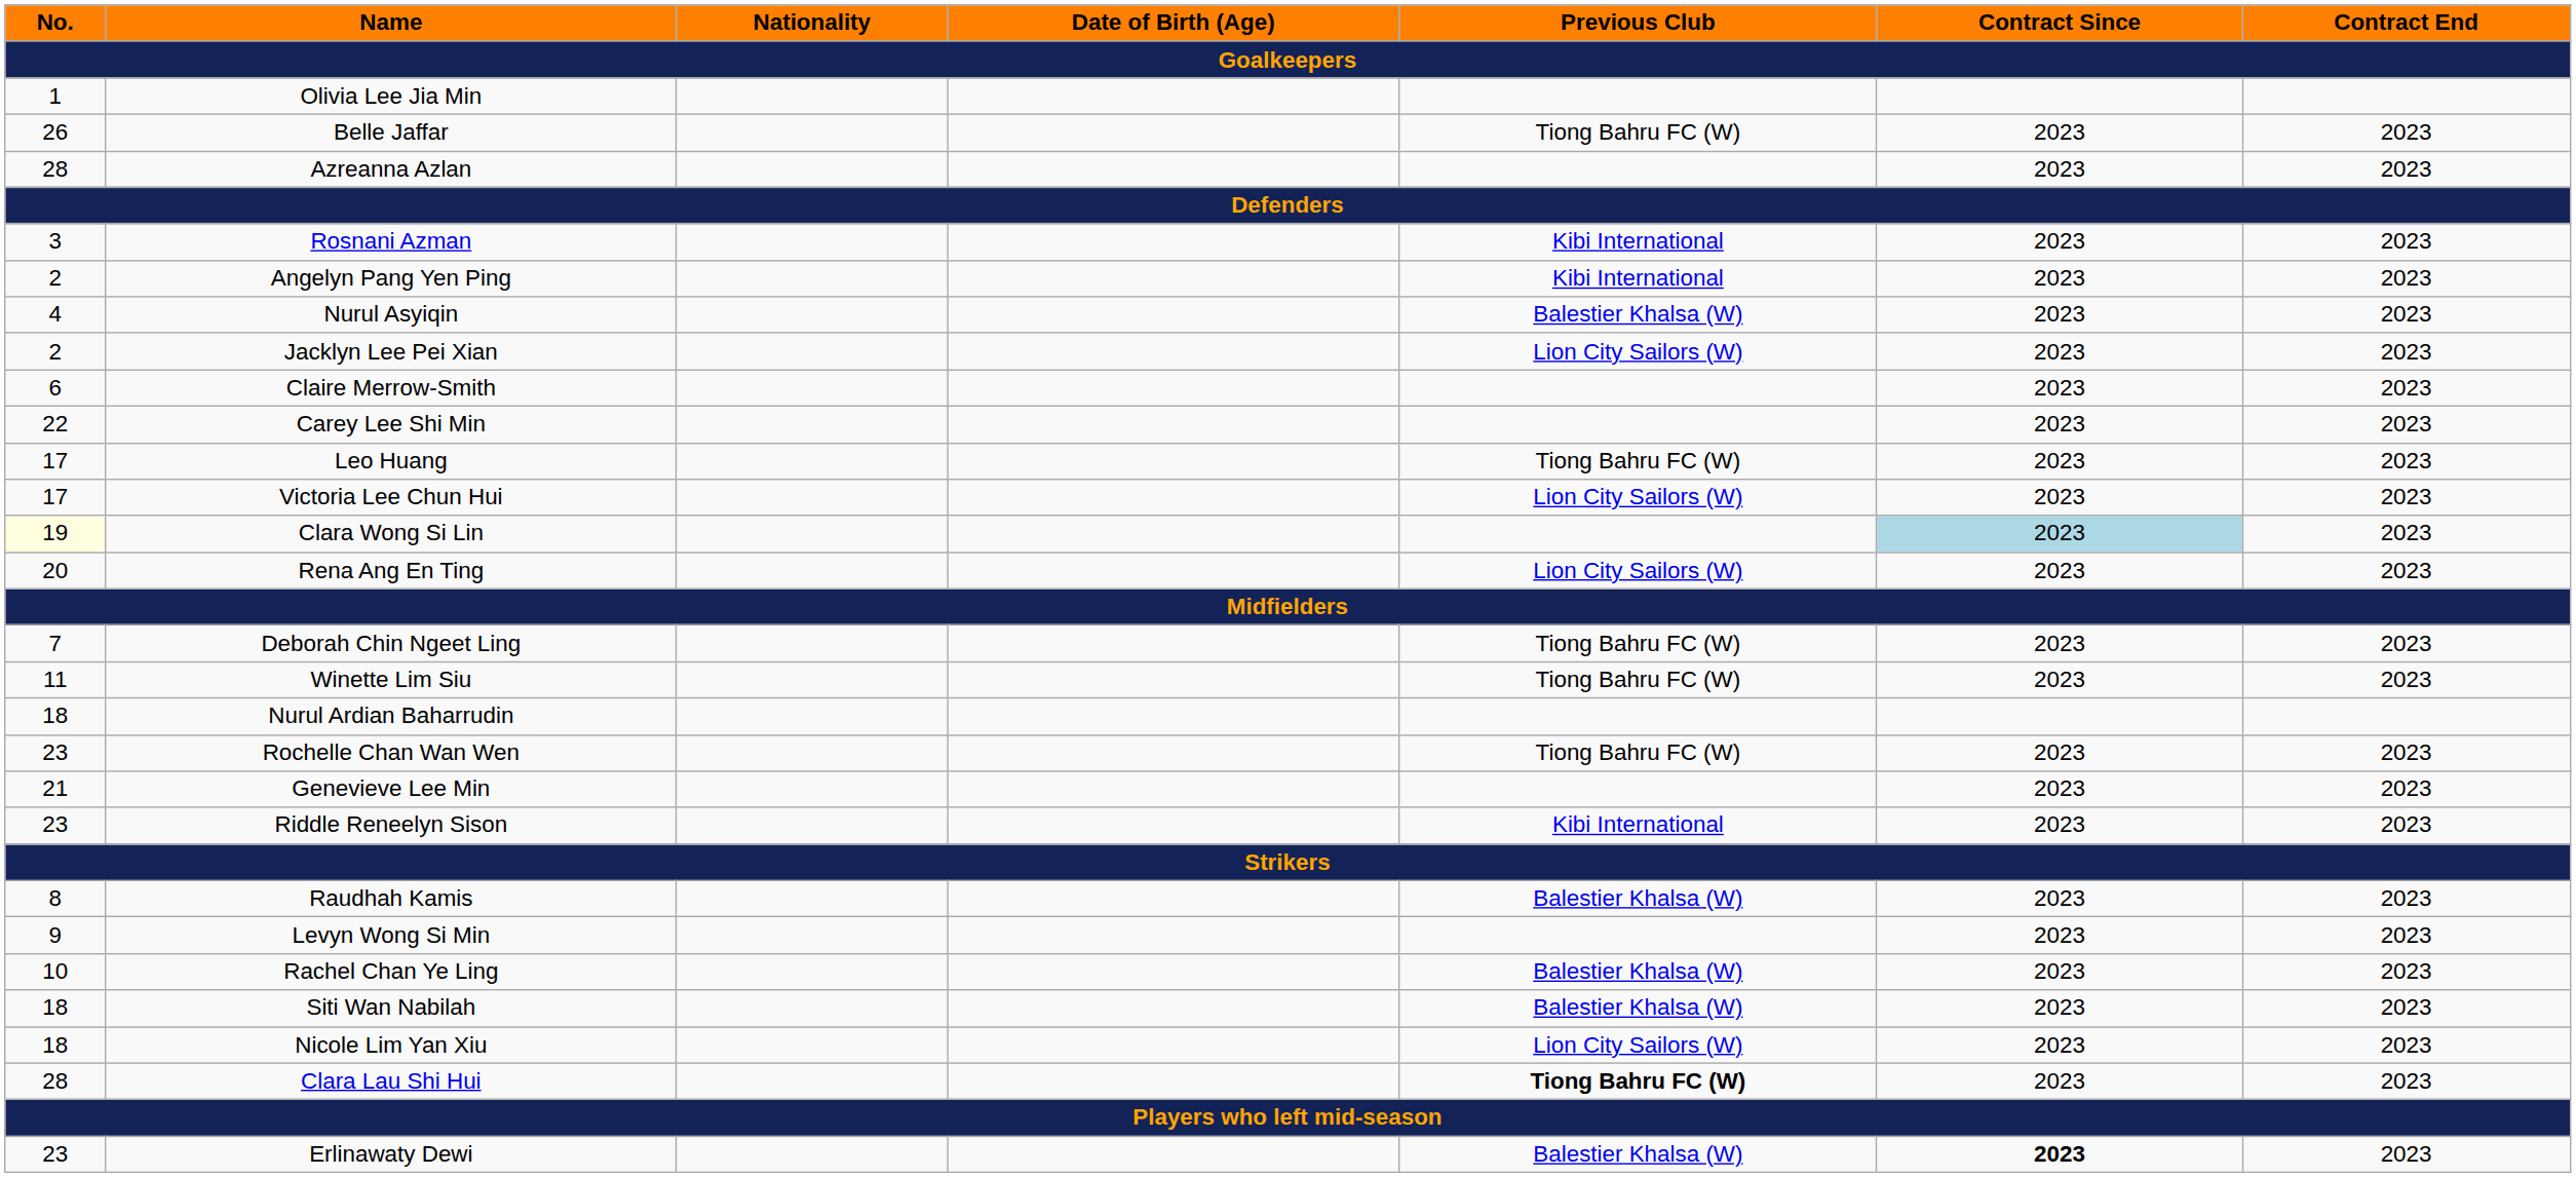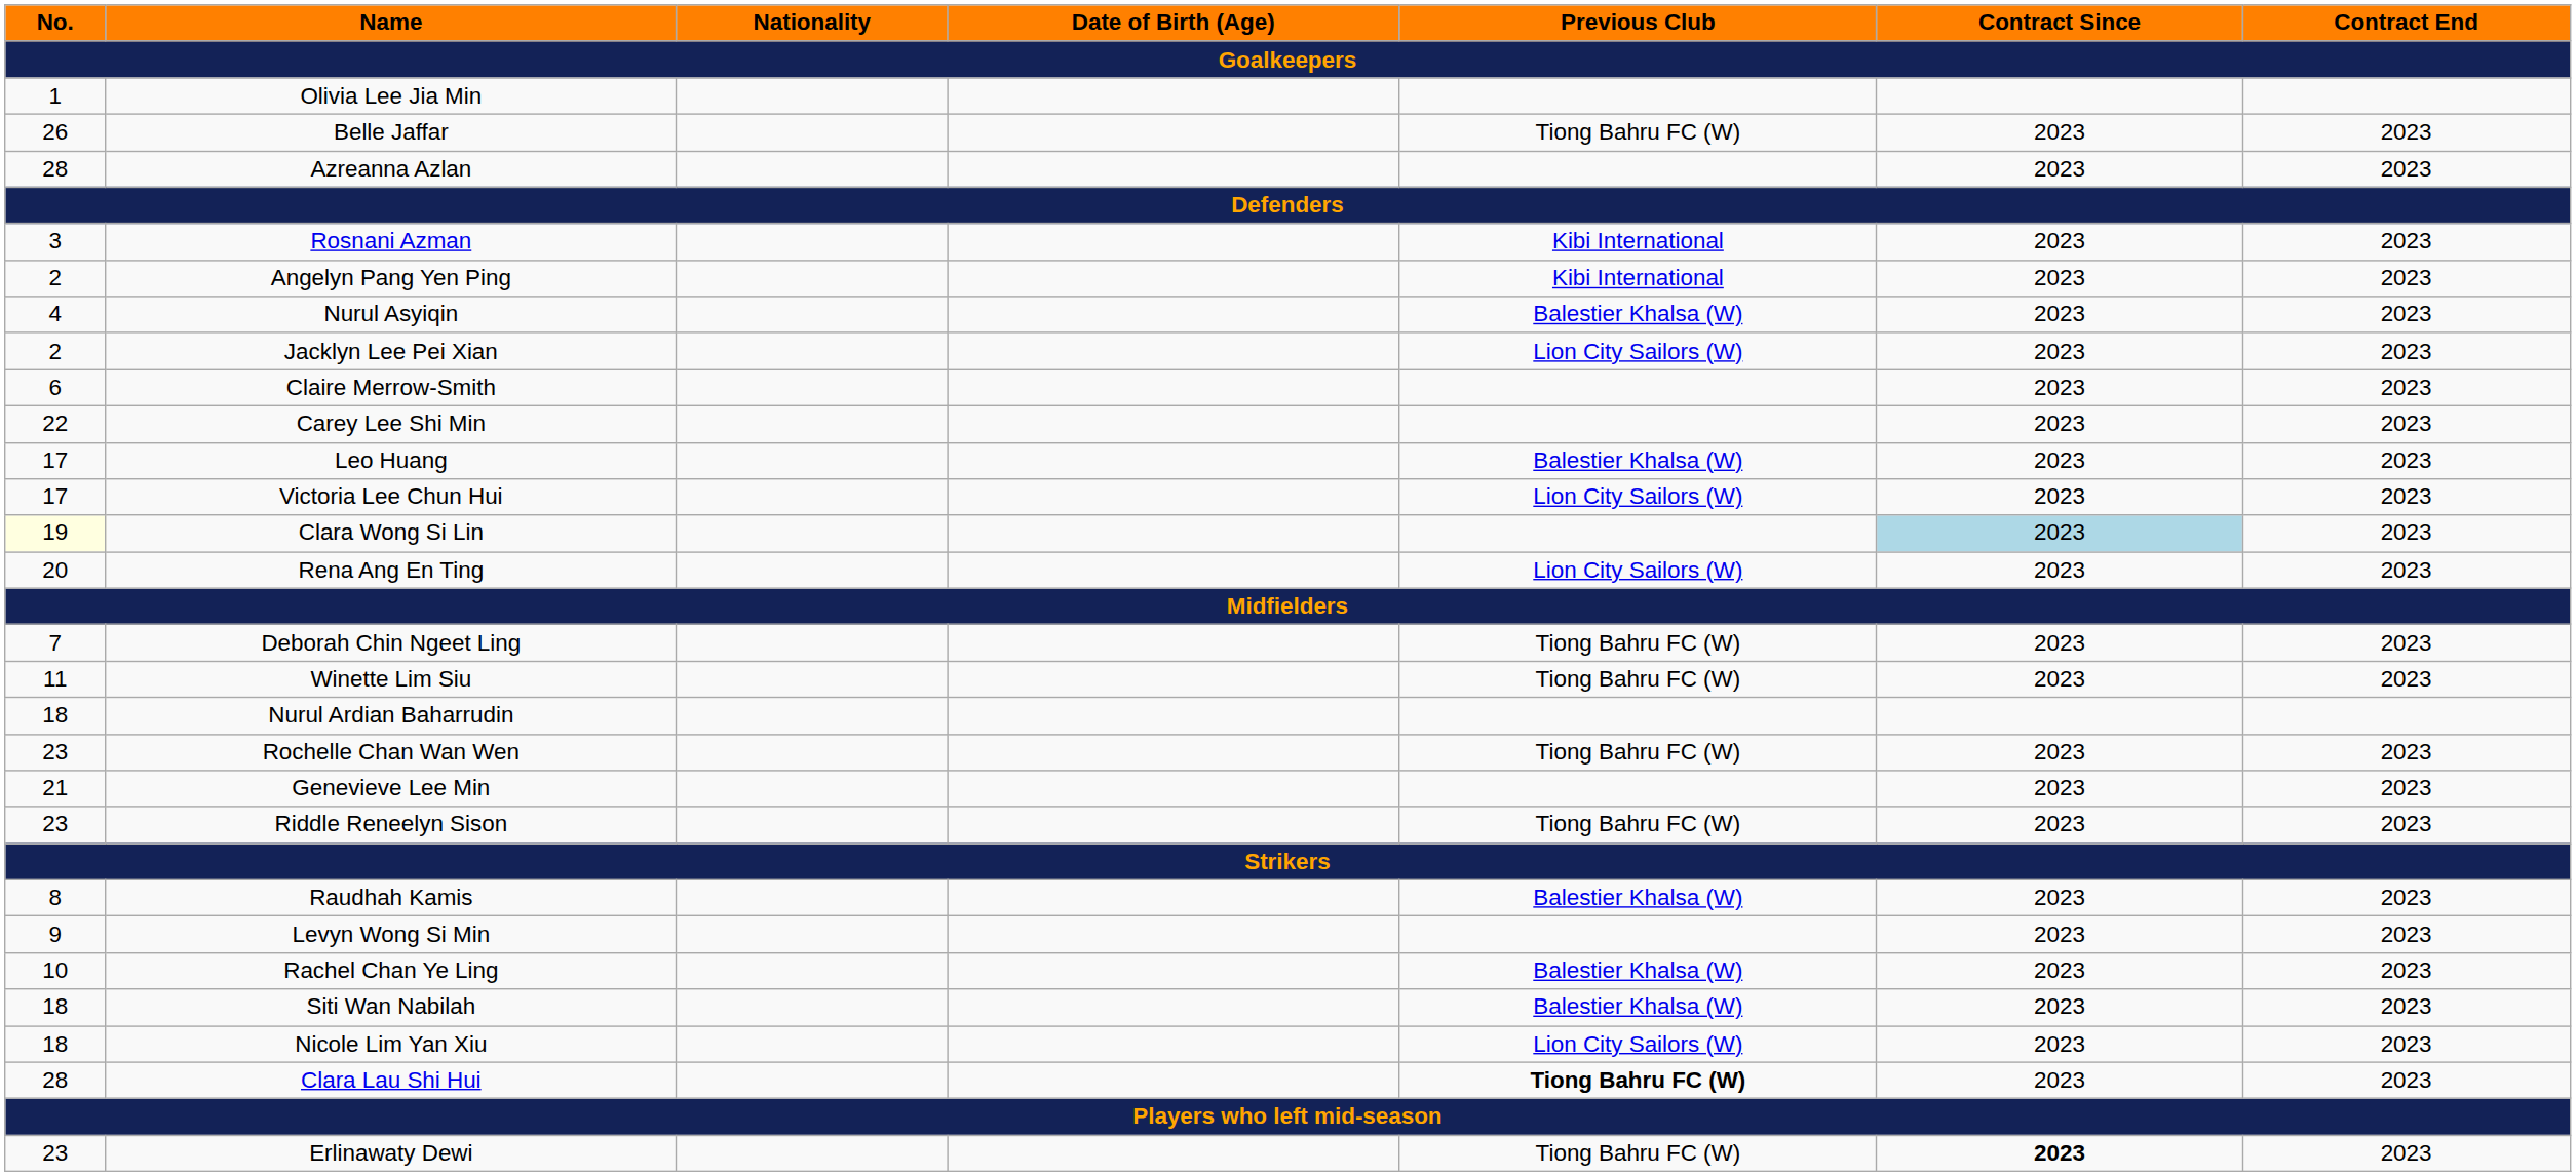Leo Huang | Previous Club: Tiong Bahru FC (W) -> Balestier Khalsa (W)
Riddle Reneelyn Sison | Previous Club: Kibi International -> Tiong Bahru FC (W)
Erlinawaty Dewi | Previous Club: Balestier Khalsa (W) -> Tiong Bahru FC (W)
